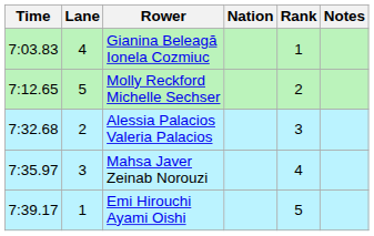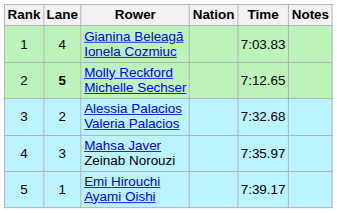columns swapped: Rank <-> Time
Molly Reckford Michelle Sechser | Lane: normal -> bold
